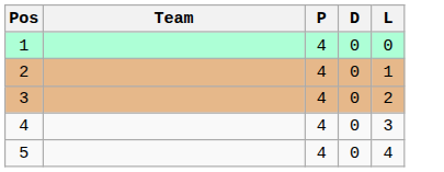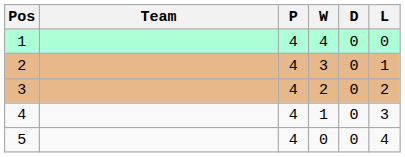+ column: W | 4 | 3 | 2 | 1 | 0
